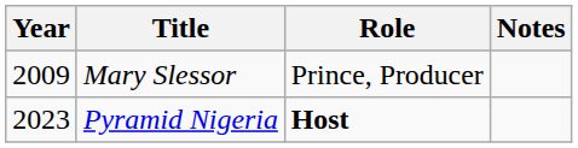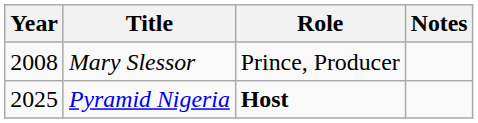Mary Slessor | Year: 2009 -> 2008
Pyramid Nigeria | Year: 2023 -> 2025
